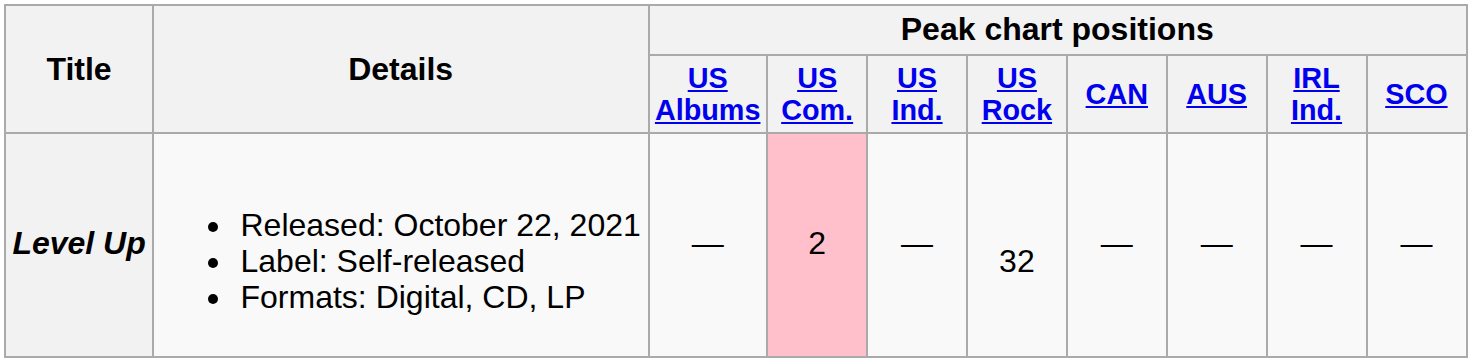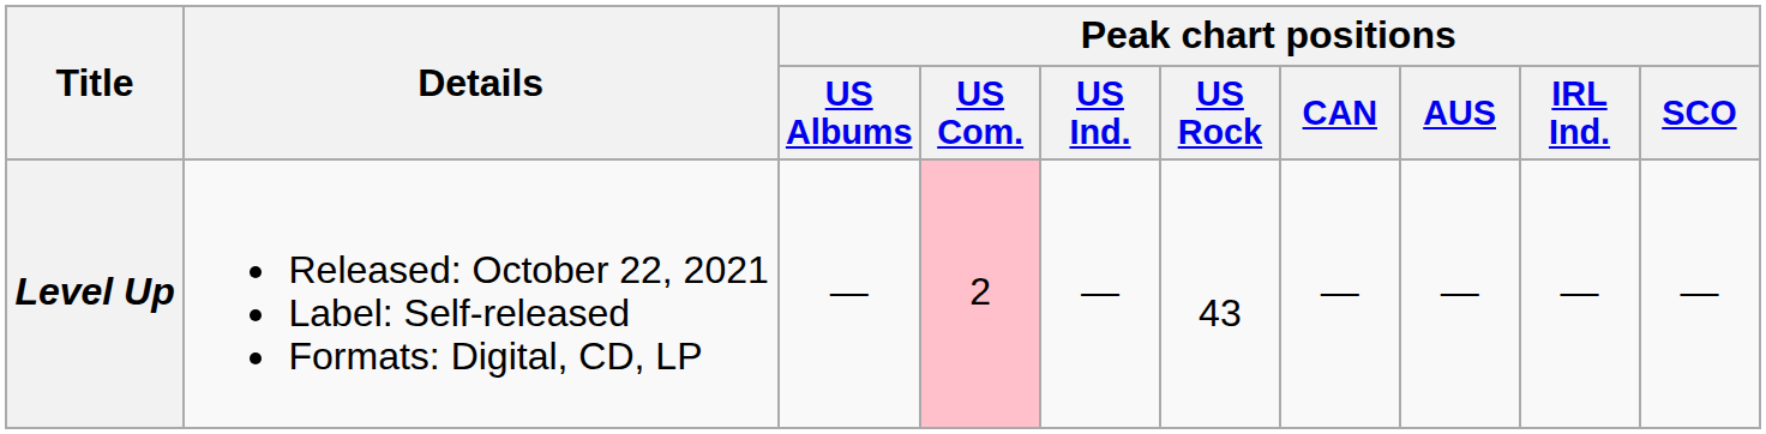Level Up | Peak chart positions / US Rock: 32 -> 43
